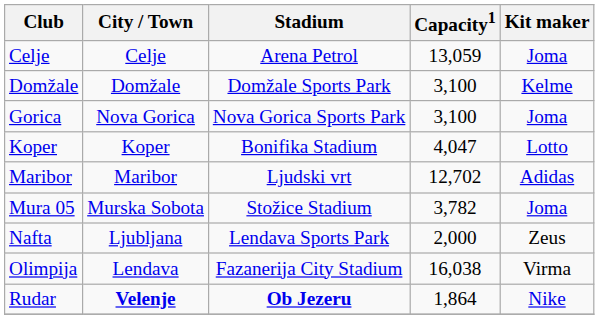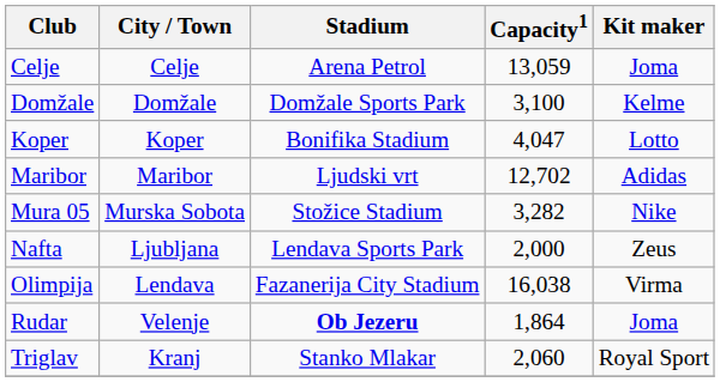- row: Gorica | Nova Gorica | Nova Gorica Sports Park | 3,100 | Joma
Mura 05 | Capacity1: 3,782 -> 3,282
Mura 05 | Kit maker: Joma -> Nike
Rudar | City / Town: bold -> normal
Rudar | Kit maker: Nike -> Joma
+ row: Triglav | Kranj | Stanko Mlakar | 2,060 | Royal Sport
